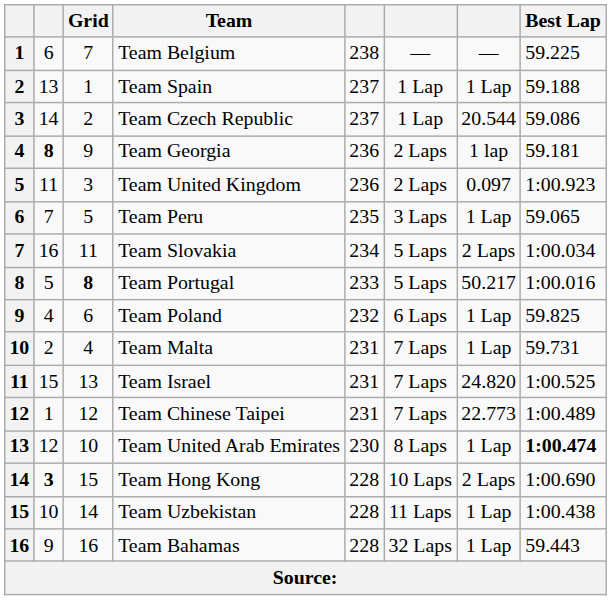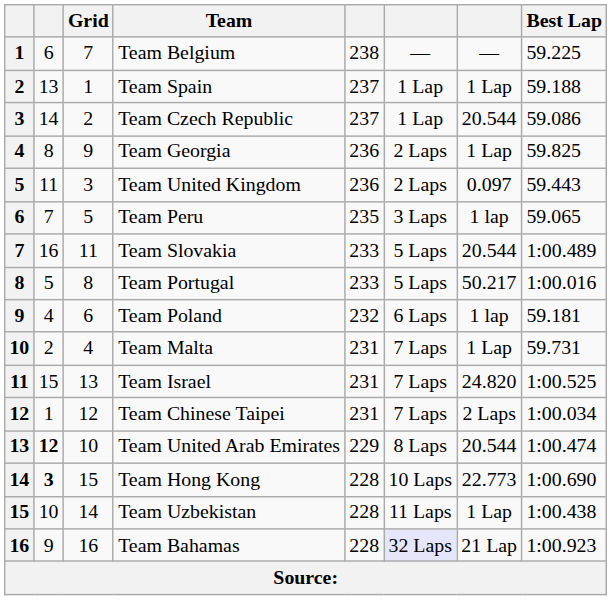Team Georgia | column 2: bold -> normal
Team Georgia | column 7: 1 lap -> 1 Lap
Team Georgia | Best Lap: 59.181 -> 59.825
Team United Kingdom | Best Lap: 1:00.923 -> 59.443
Team Peru | column 7: 1 Lap -> 1 lap
Team Slovakia | column 5: 234 -> 233
Team Slovakia | column 7: 2 Laps -> 20.544
Team Slovakia | Best Lap: 1:00.034 -> 1:00.489
Team Portugal | Grid: bold -> normal
Team Poland | column 7: 1 Lap -> 1 lap
Team Poland | Best Lap: 59.825 -> 59.181
Team Chinese Taipei | column 7: 22.773 -> 2 Laps
Team Chinese Taipei | Best Lap: 1:00.489 -> 1:00.034
Team United Arab Emirates | column 2: normal -> bold
Team United Arab Emirates | column 5: 230 -> 229
Team United Arab Emirates | column 7: 1 Lap -> 20.544
Team United Arab Emirates | Best Lap: bold -> normal
Team Hong Kong | column 7: 2 Laps -> 22.773
Team Bahamas | column 6: no background -> lavender background
Team Bahamas | column 7: 1 Lap -> 21 Lap
Team Bahamas | Best Lap: 59.443 -> 1:00.923
